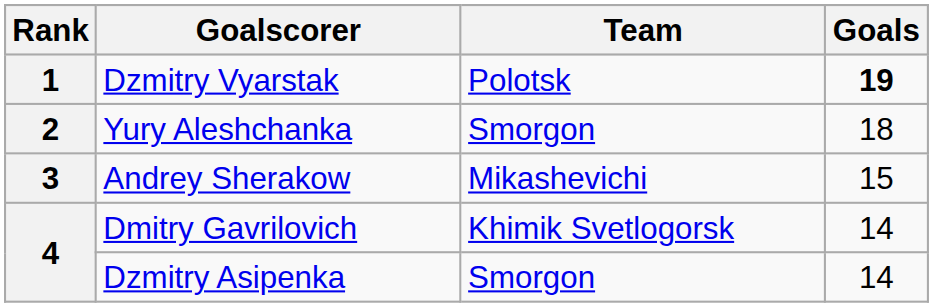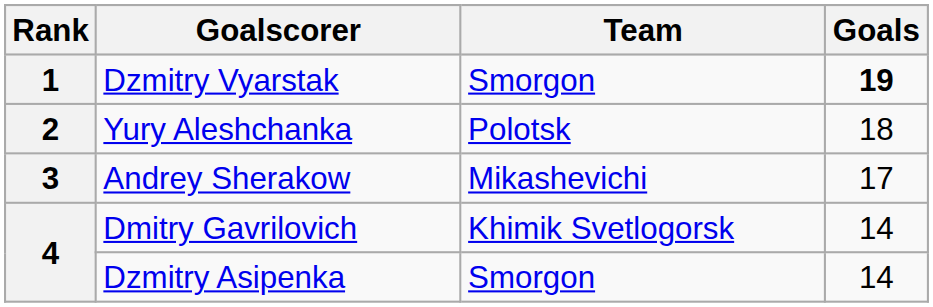Dzmitry Vyarstak | Team: Polotsk -> Smorgon
Yury Aleshchanka | Team: Smorgon -> Polotsk
Andrey Sherakow | Goals: 15 -> 17
